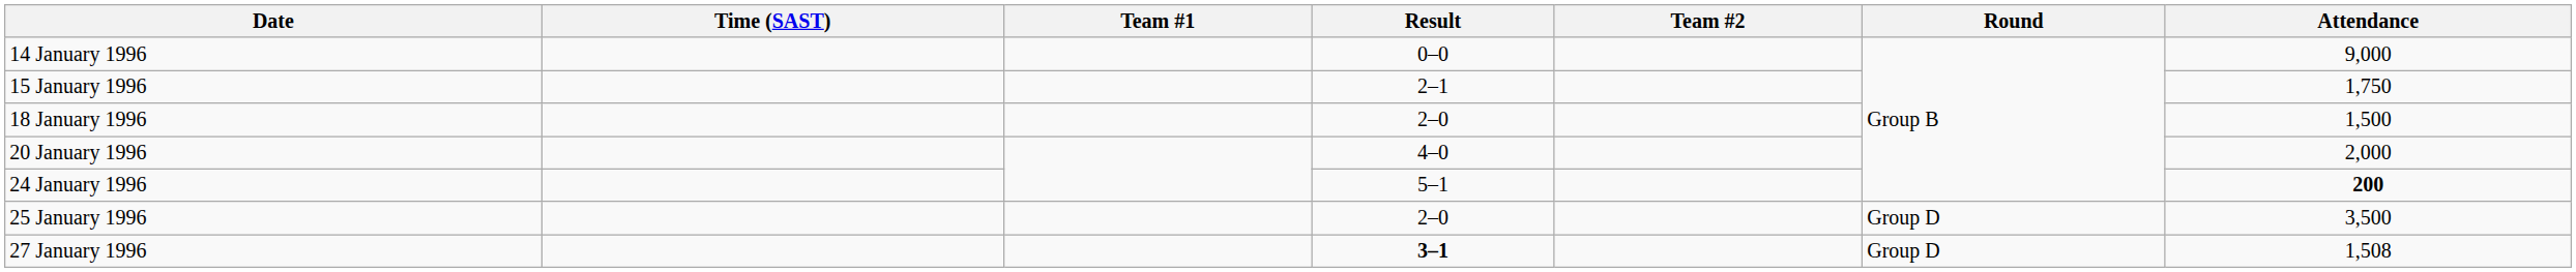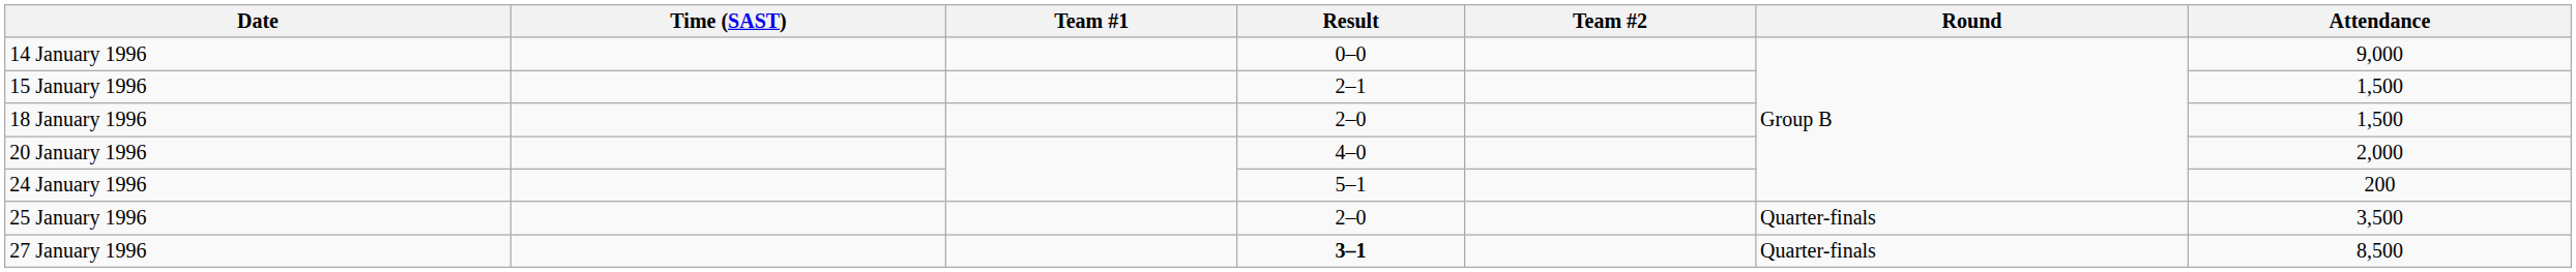15 January 1996 | Attendance: 1,750 -> 1,500
24 January 1996 | Attendance: bold -> normal
25 January 1996 | Round: Group D -> Quarter-finals
27 January 1996 | Round: Group D -> Quarter-finals
27 January 1996 | Attendance: 1,508 -> 8,500
